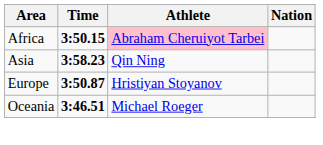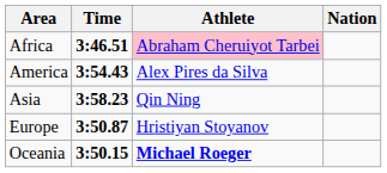Africa | Time: 3:50.15 -> 3:46.51
+ row: America | 3:54.43 | Alex Pires da Silva
Oceania | Time: 3:46.51 -> 3:50.15
Oceania | Athlete: normal -> bold
